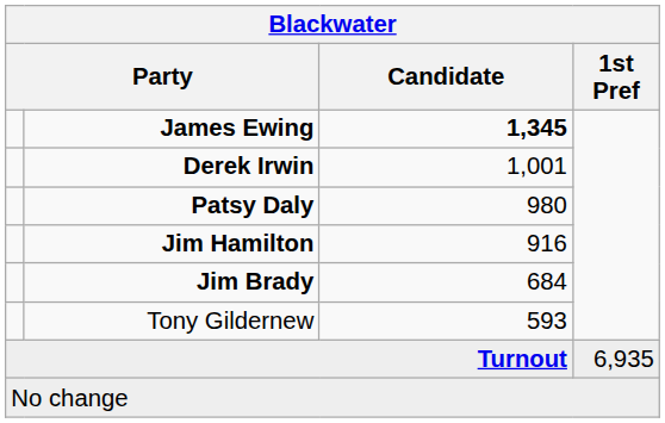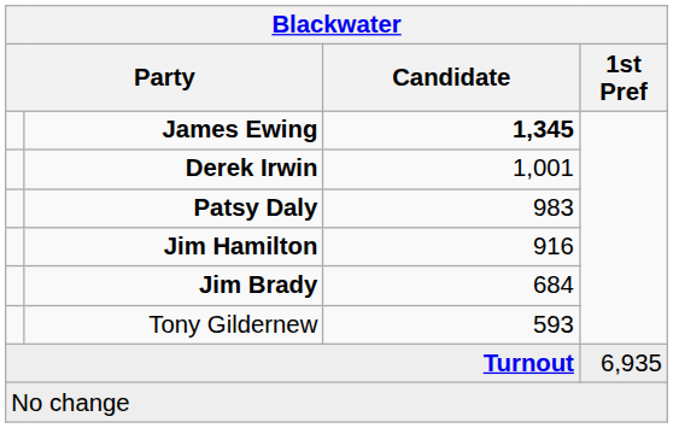Patsy Daly | Candidate: 980 -> 983
